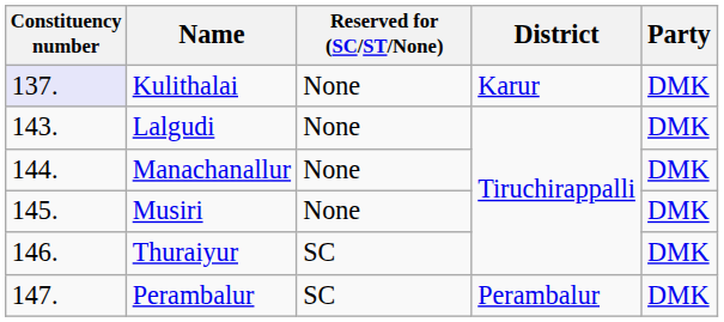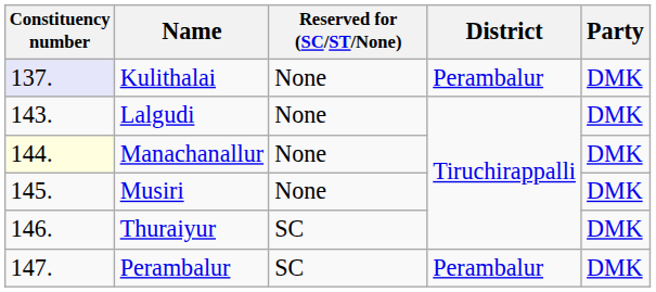Kulithalai | District: Karur -> Perambalur
Manachanallur | Constituency number: no background -> lightyellow background
